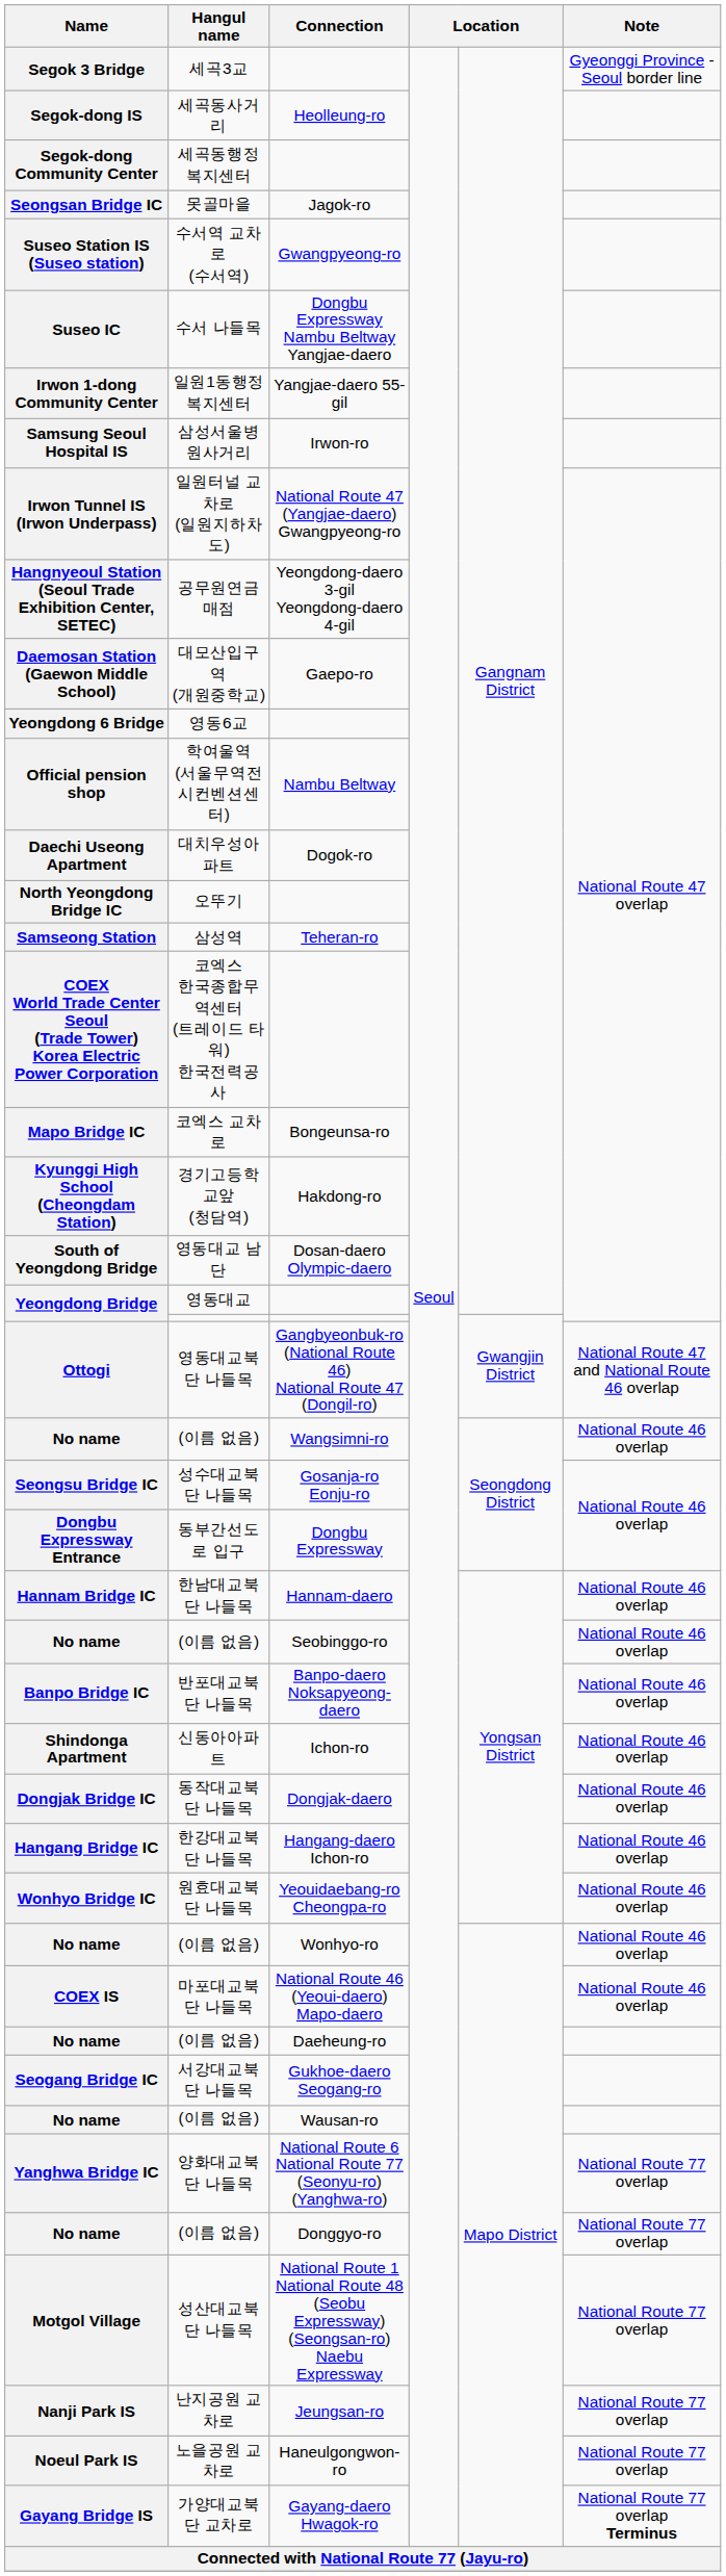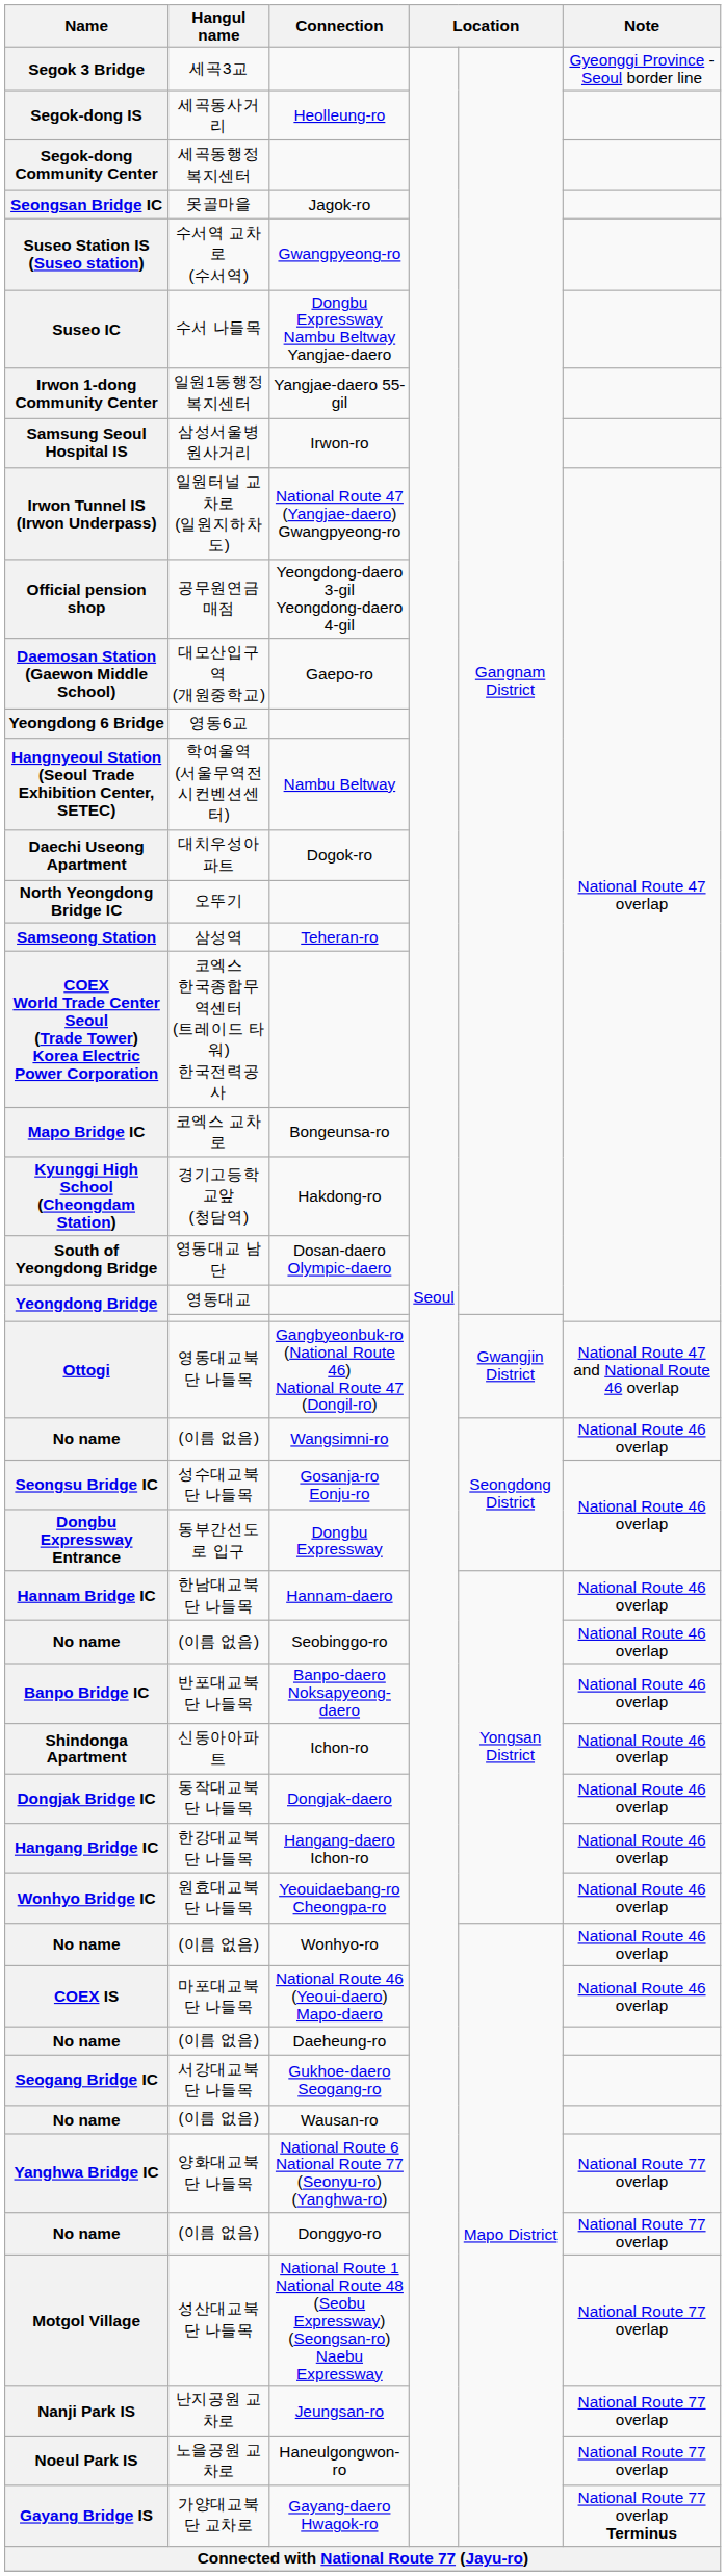공무원연금매점 | Name: Hangnyeoul Station (Seoul Trade Exhibition Center, SETEC) -> Official pension shop
학여울역 (서울무역전시컨벤션센터) | Name: Official pension shop -> Hangnyeoul Station (Seoul Trade Exhibition Center, SETEC)
